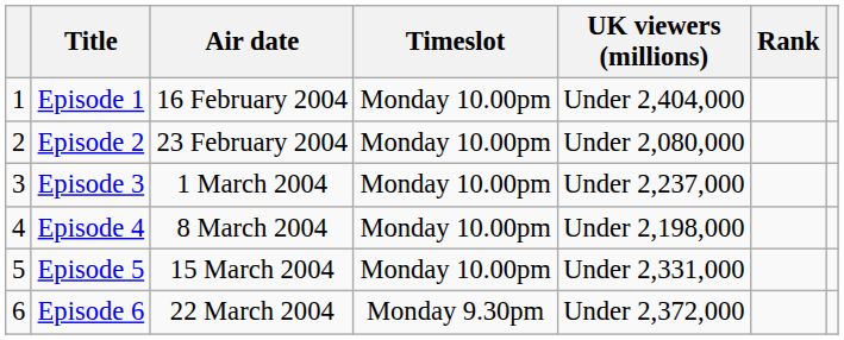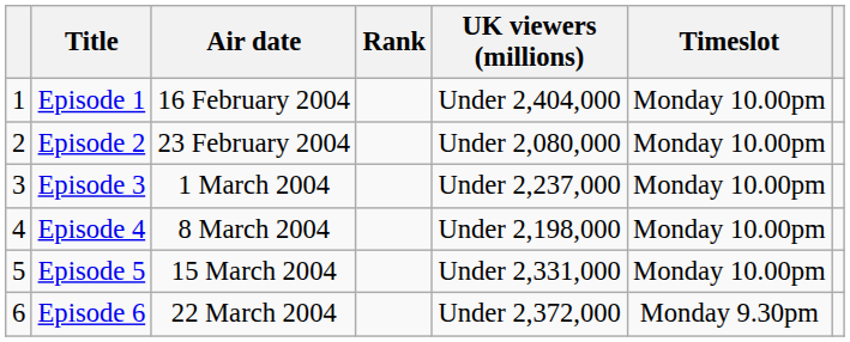columns swapped: Timeslot <-> Rank
